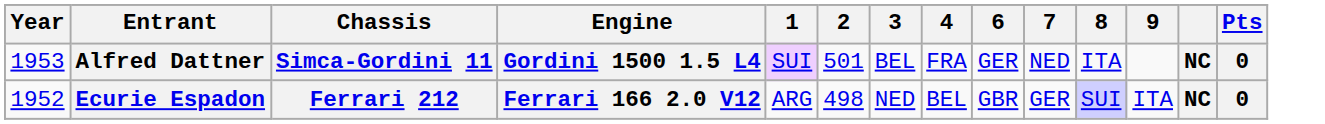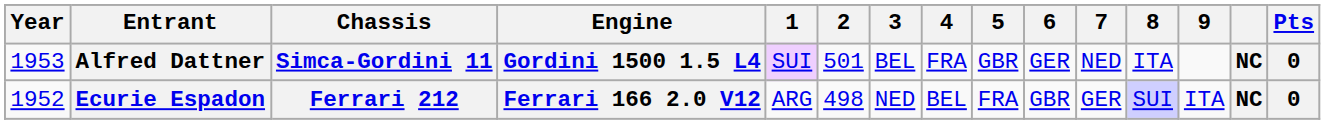+ column: 5 | GBR | FRA
